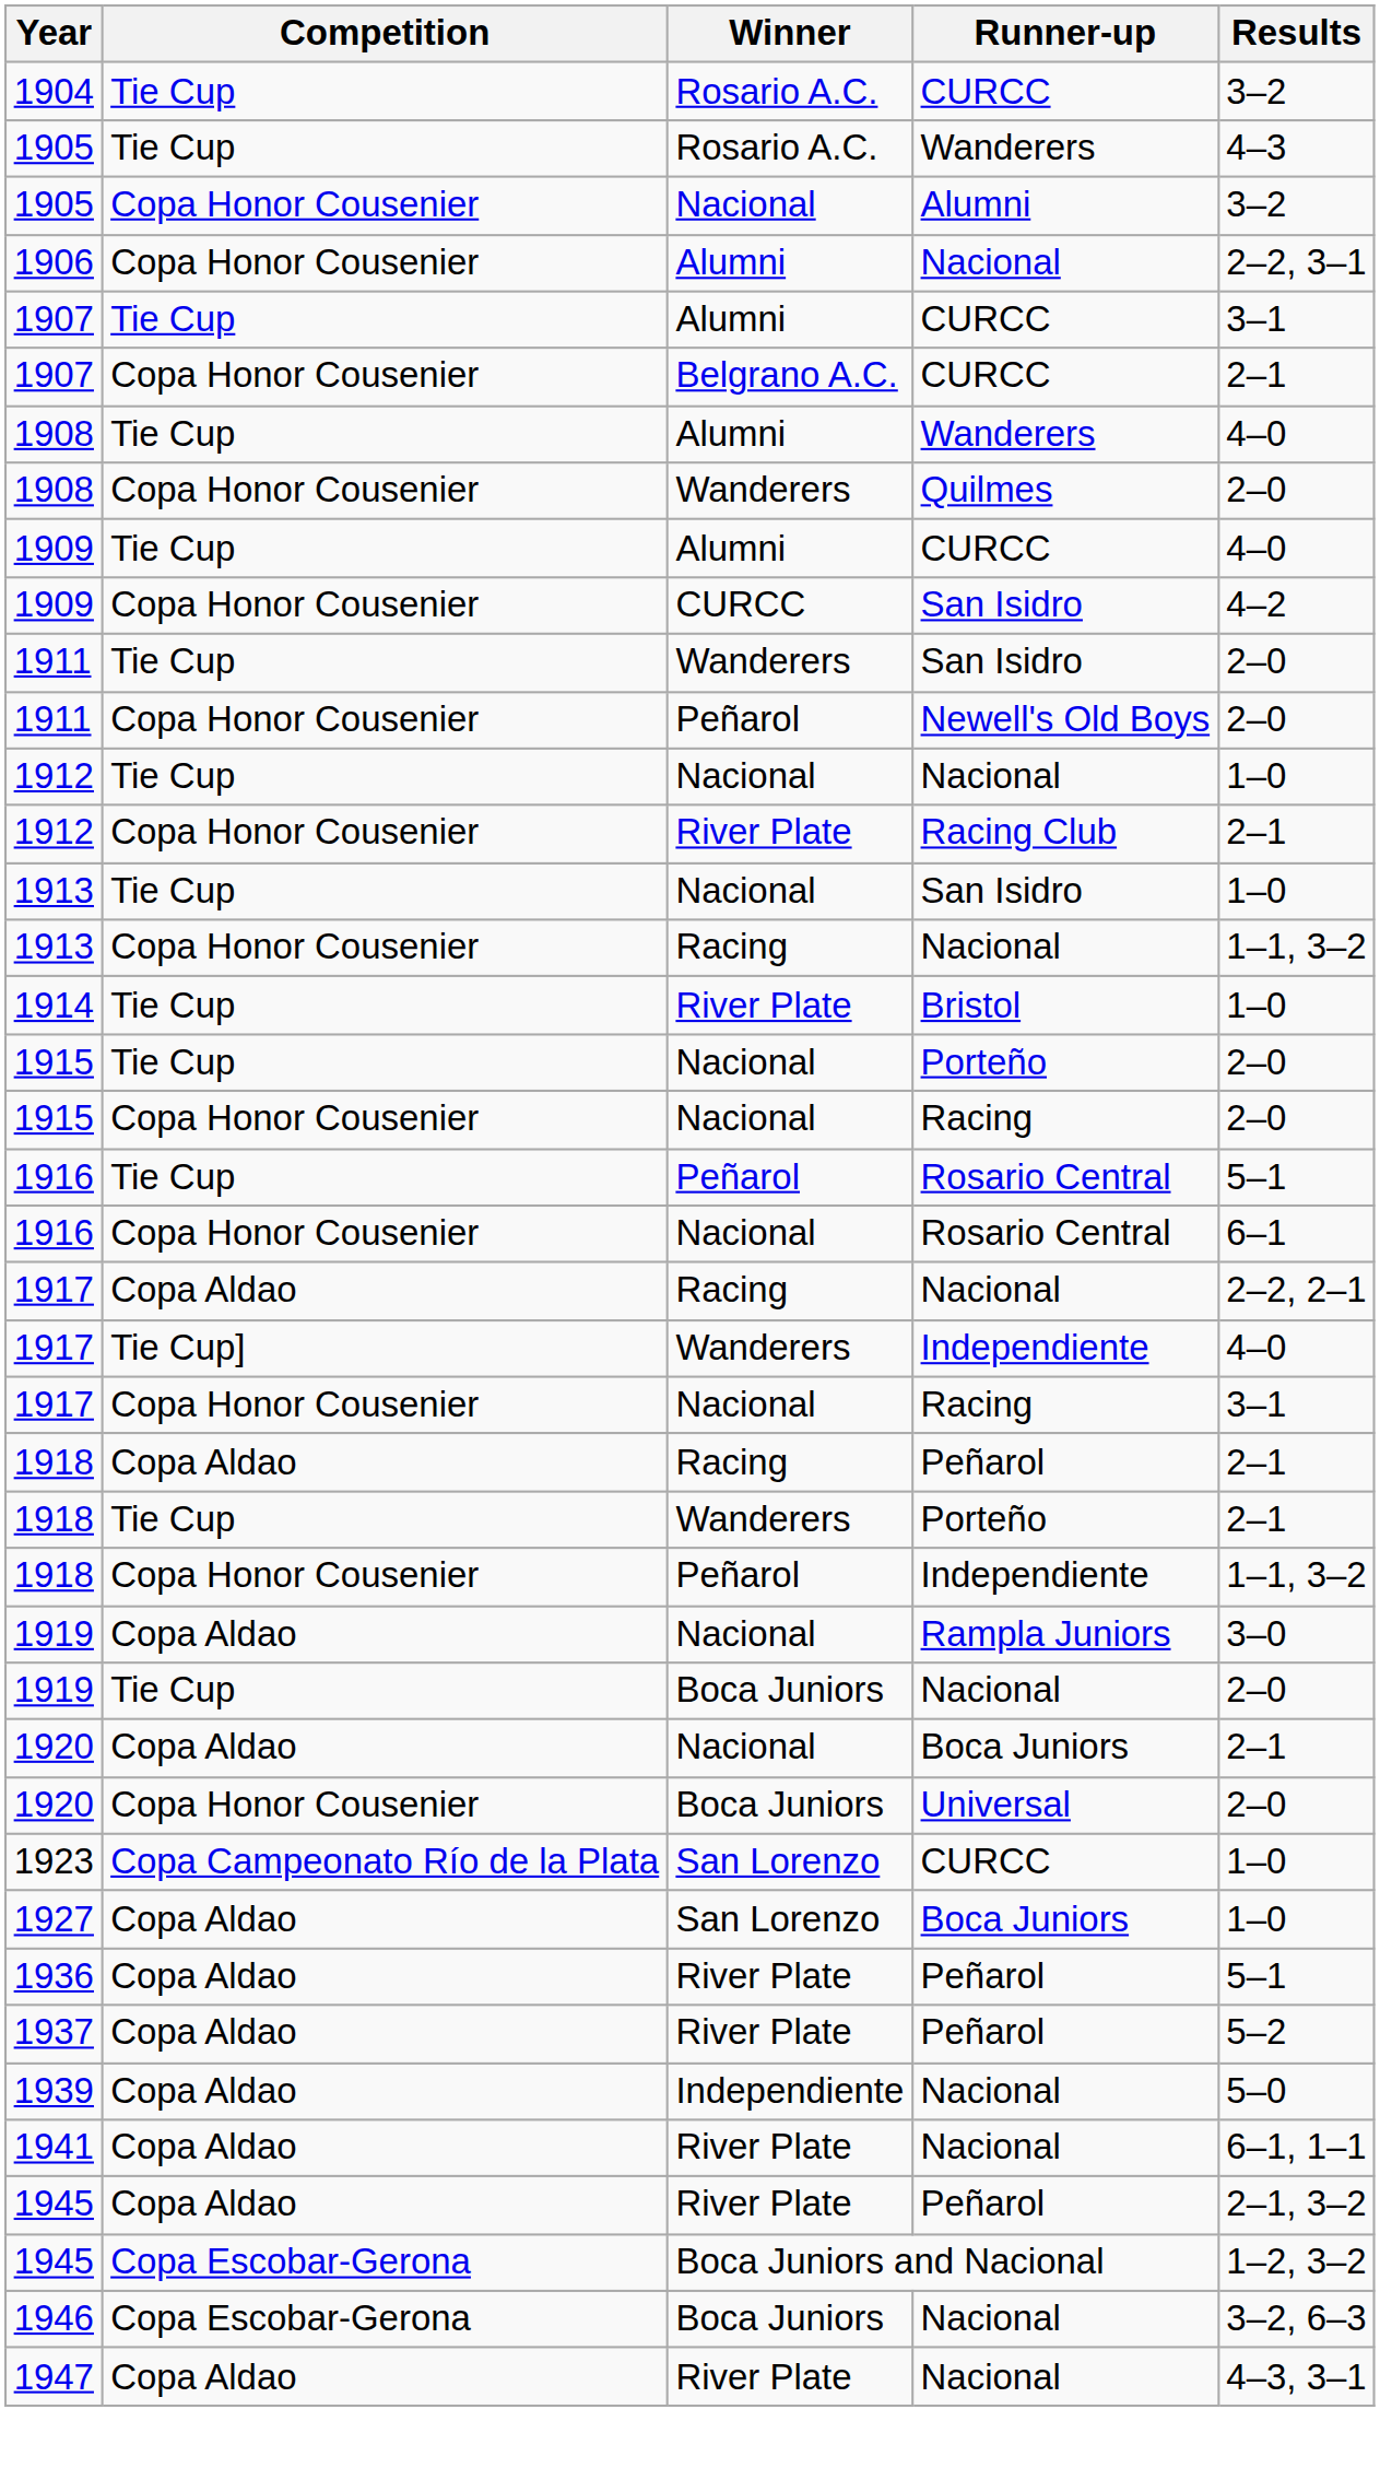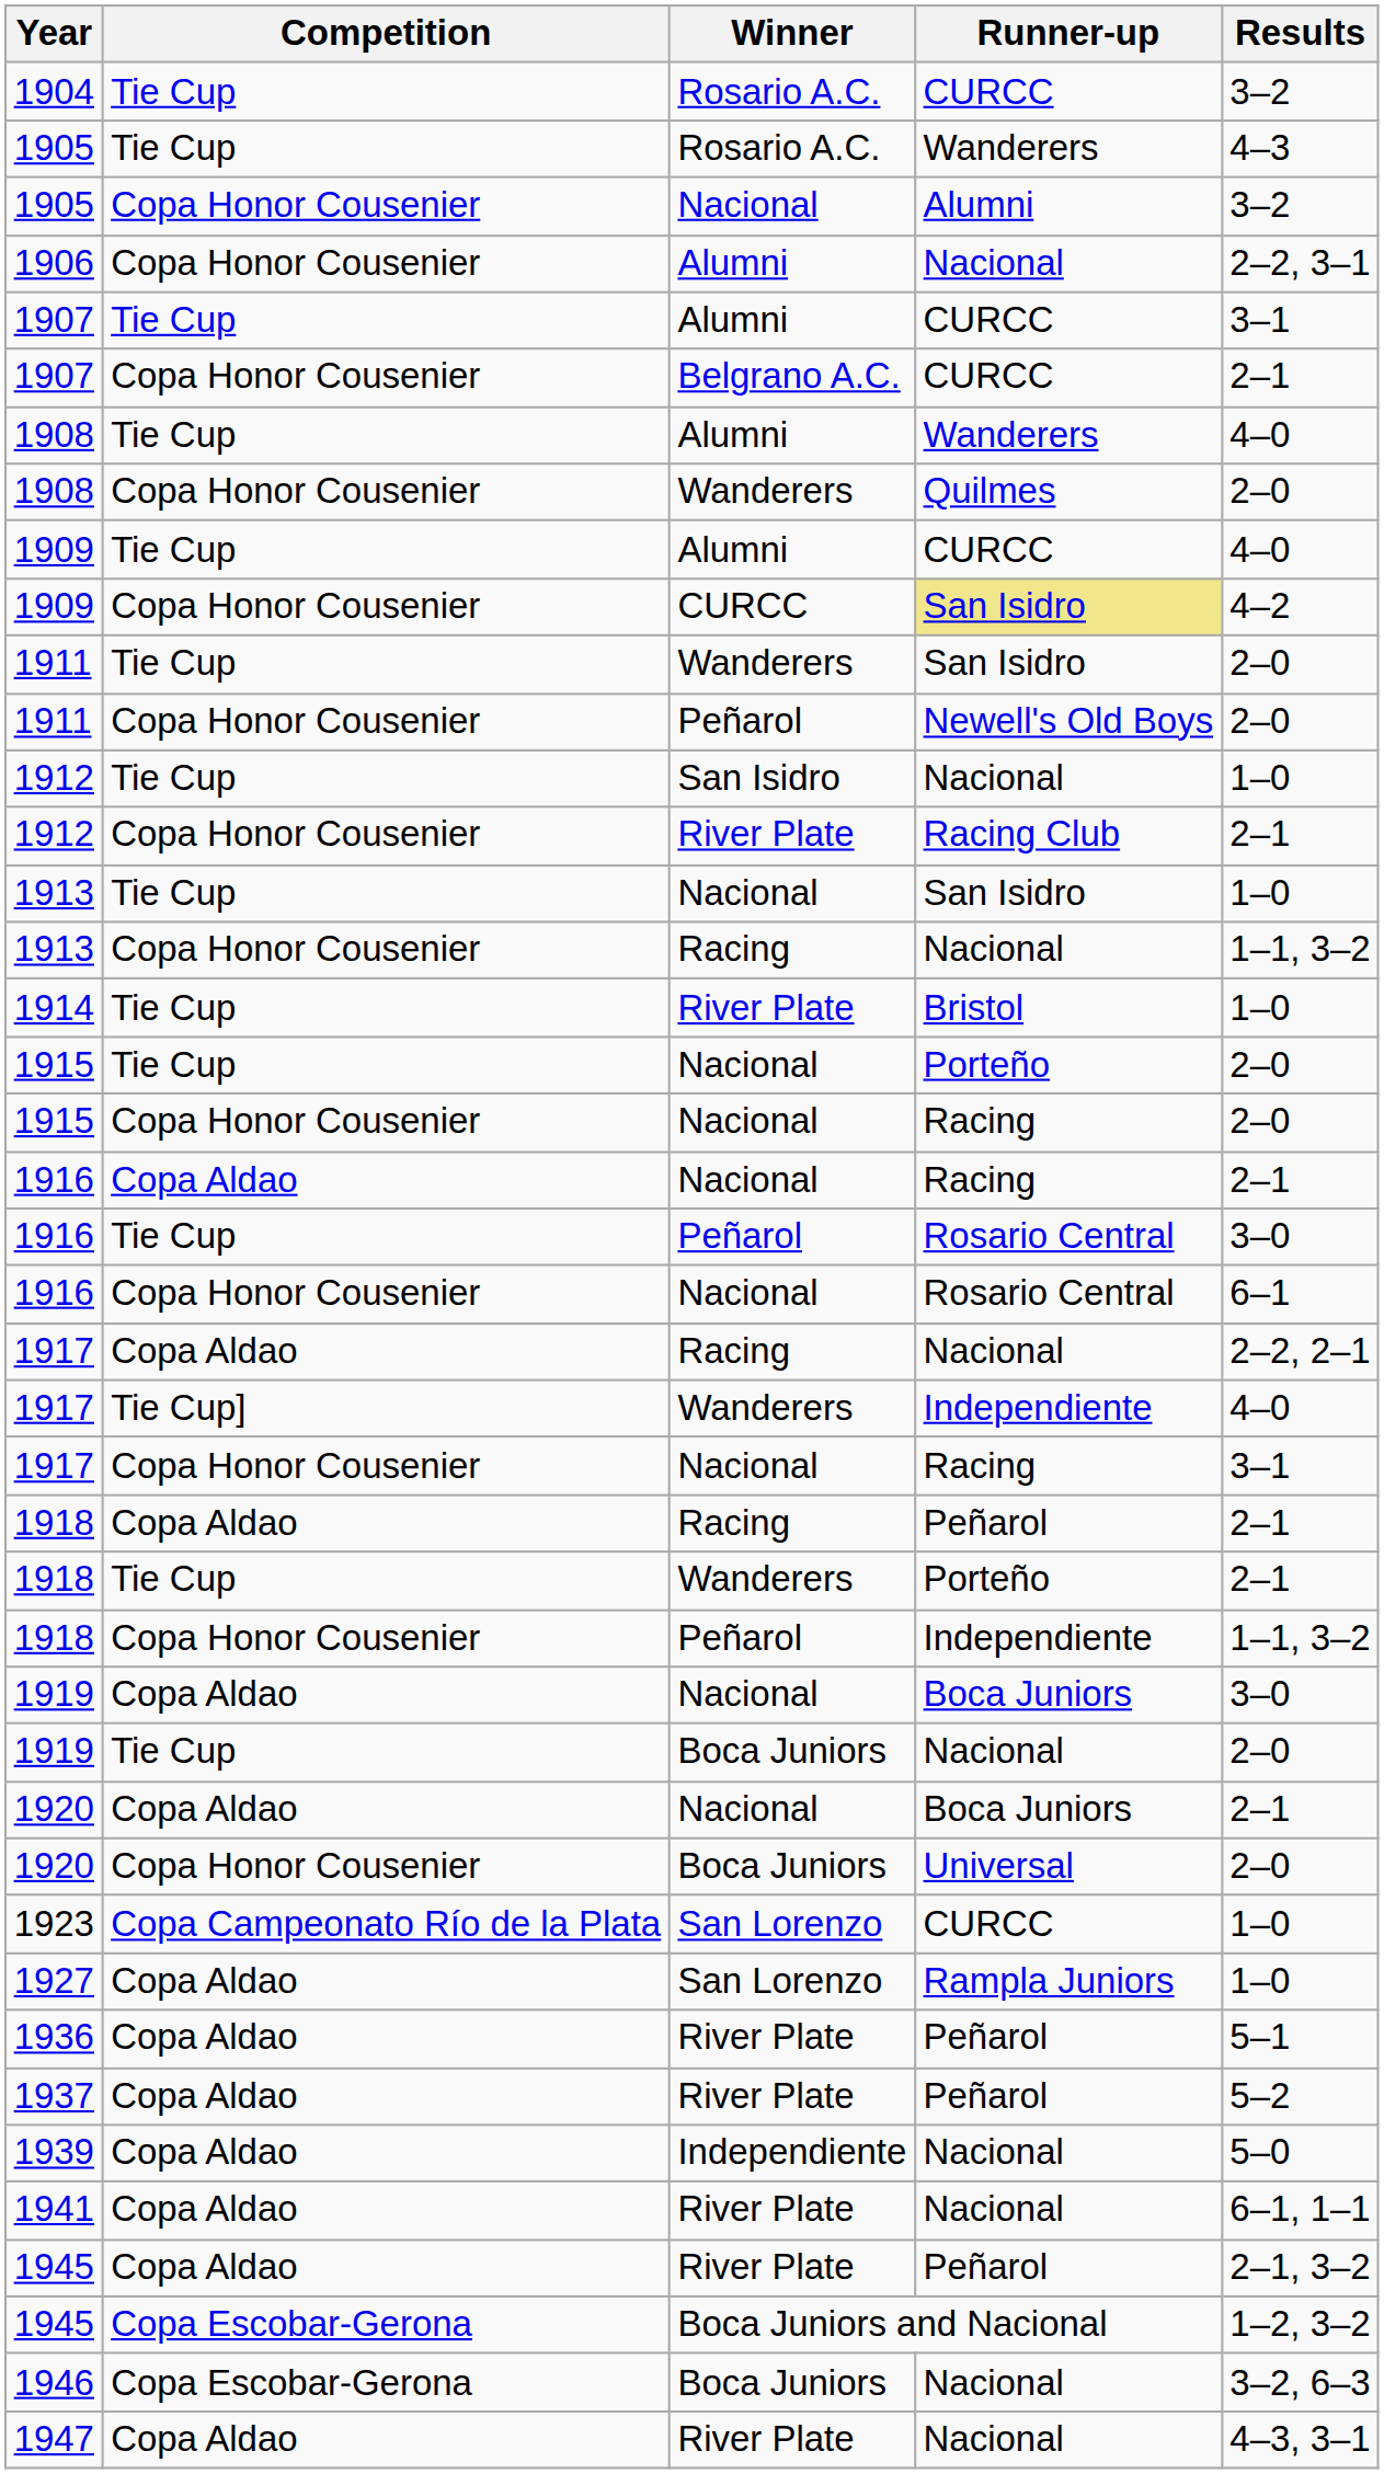1909 / Copa Honor Cousenier | Runner-up: no background -> khaki background
1912 / Tie Cup | Winner: Nacional -> San Isidro
+ row: 1916 | Copa Aldao | Nacional | Racing | 2–1
1916 / Tie Cup | Results: 5–1 -> 3–0
1919 / Copa Aldao | Runner-up: Rampla Juniors -> Boca Juniors
1927 | Runner-up: Boca Juniors -> Rampla Juniors
